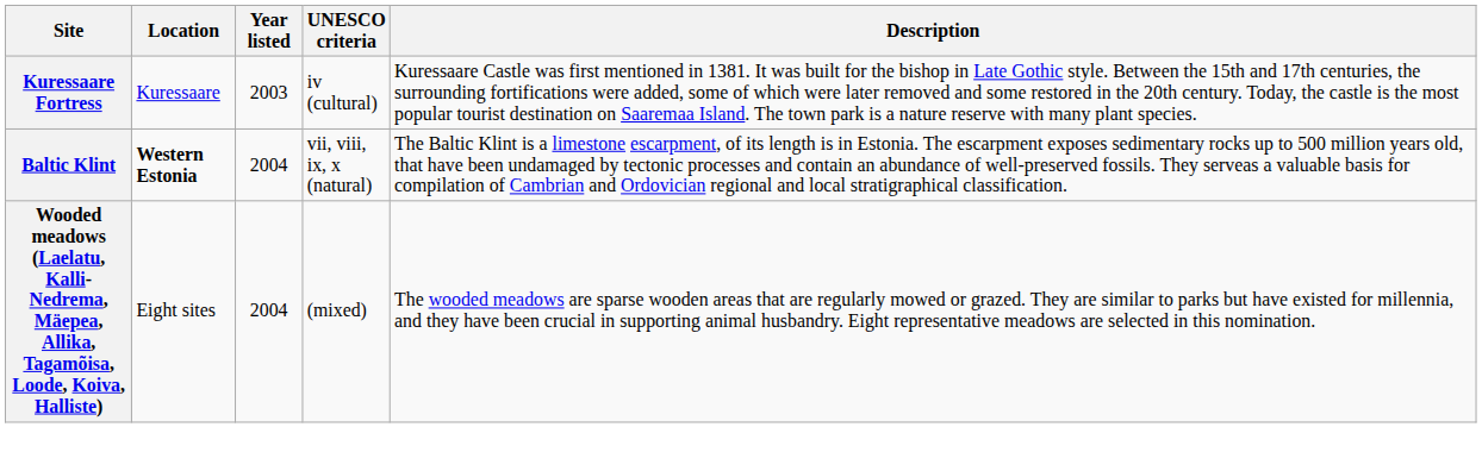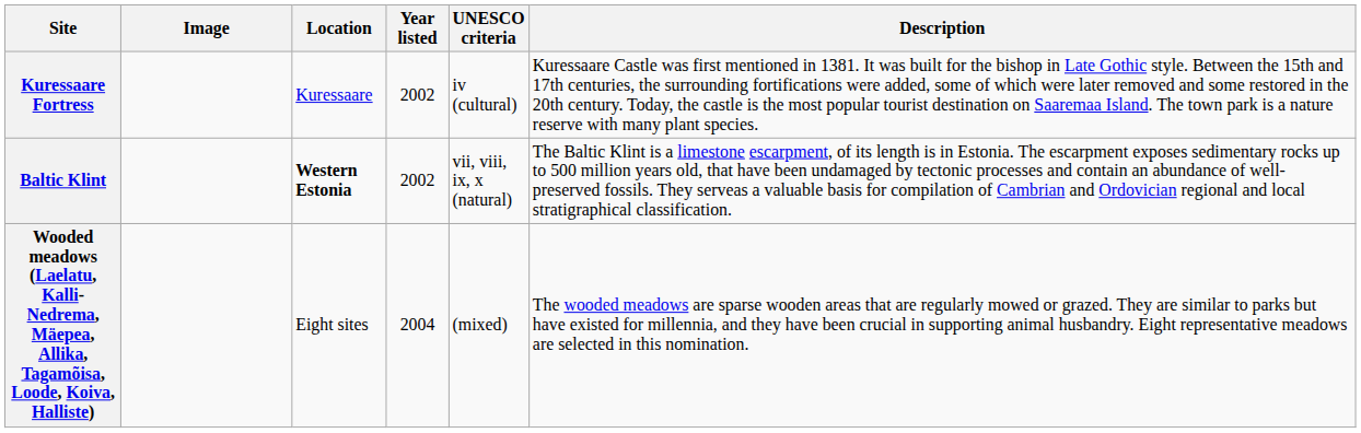+ column: Image
Kuressaare Fortress | Year listed: 2003 -> 2002
Baltic Klint | Year listed: 2004 -> 2002
